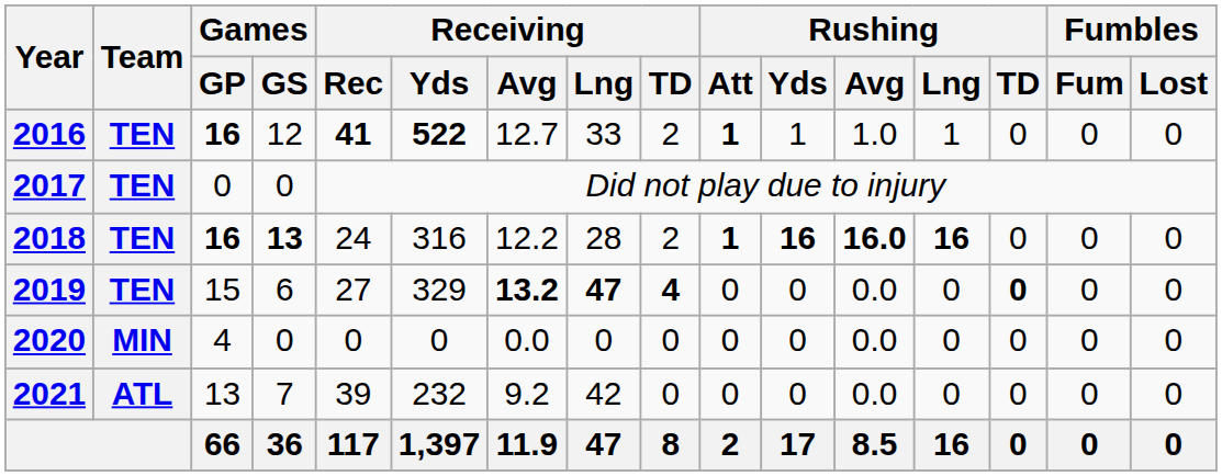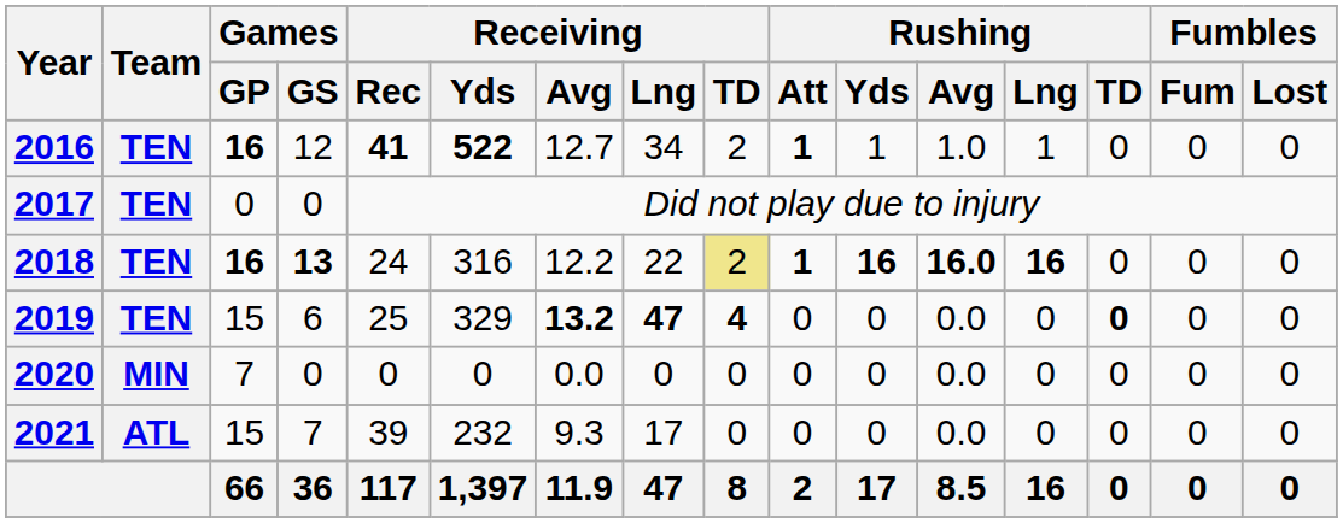2016 | Receiving / Lng: 33 -> 34
2018 | Receiving / Lng: 28 -> 22
2018 | Receiving / TD: no background -> khaki background
2019 | Receiving / Rec: 27 -> 25
2020 | Games / GP: 4 -> 7
2021 | Games / GP: 13 -> 15
2021 | Receiving / Avg: 9.2 -> 9.3
2021 | Receiving / Lng: 42 -> 17
